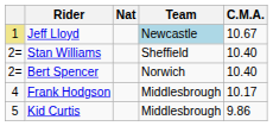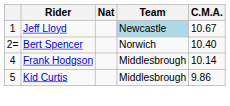Jeff Lloyd | column 1: khaki background -> no background
- row: 2= | Stan Williams | Sheffield | 10.40
Frank Hodgson | C.M.A.: 10.17 -> 10.14
